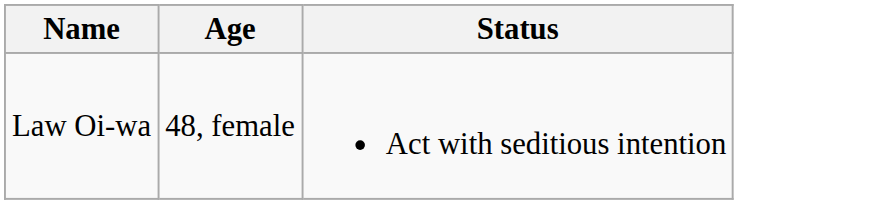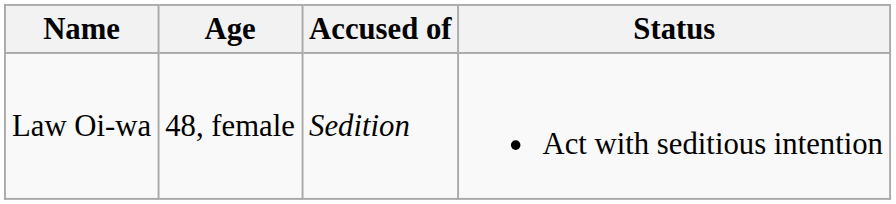+ column: Accused of | Sedition
